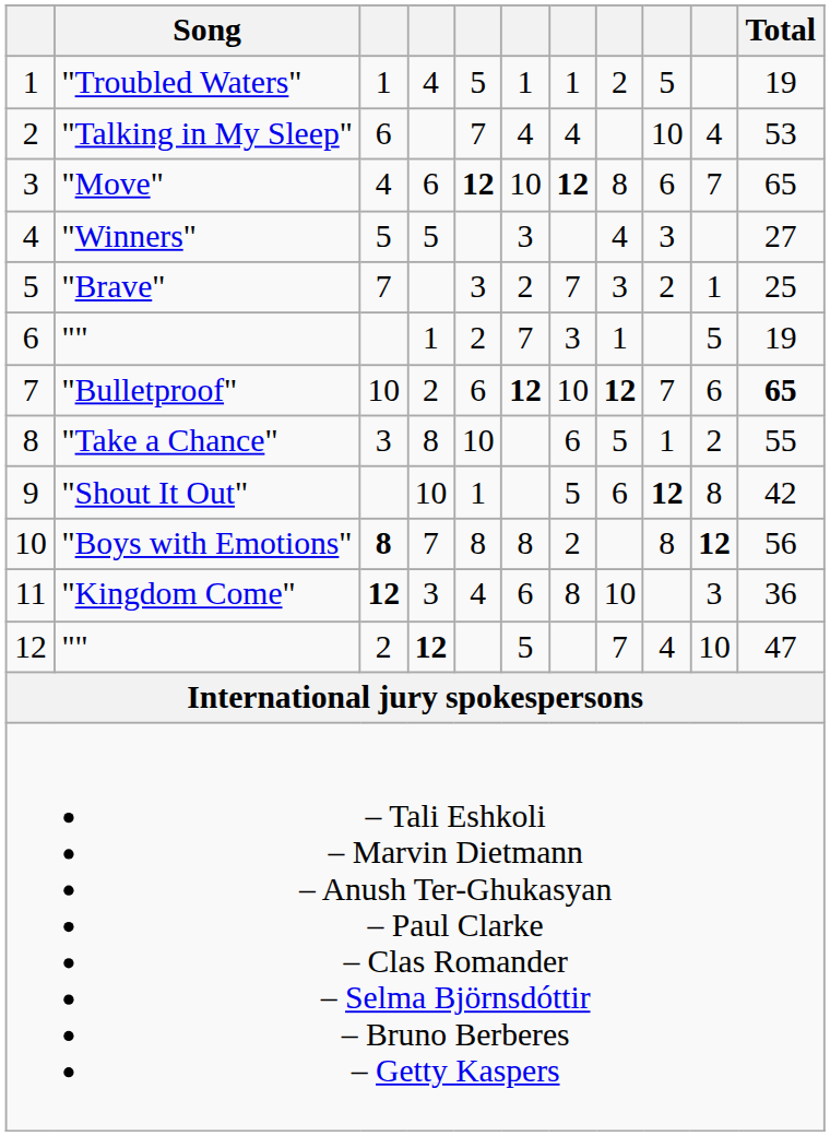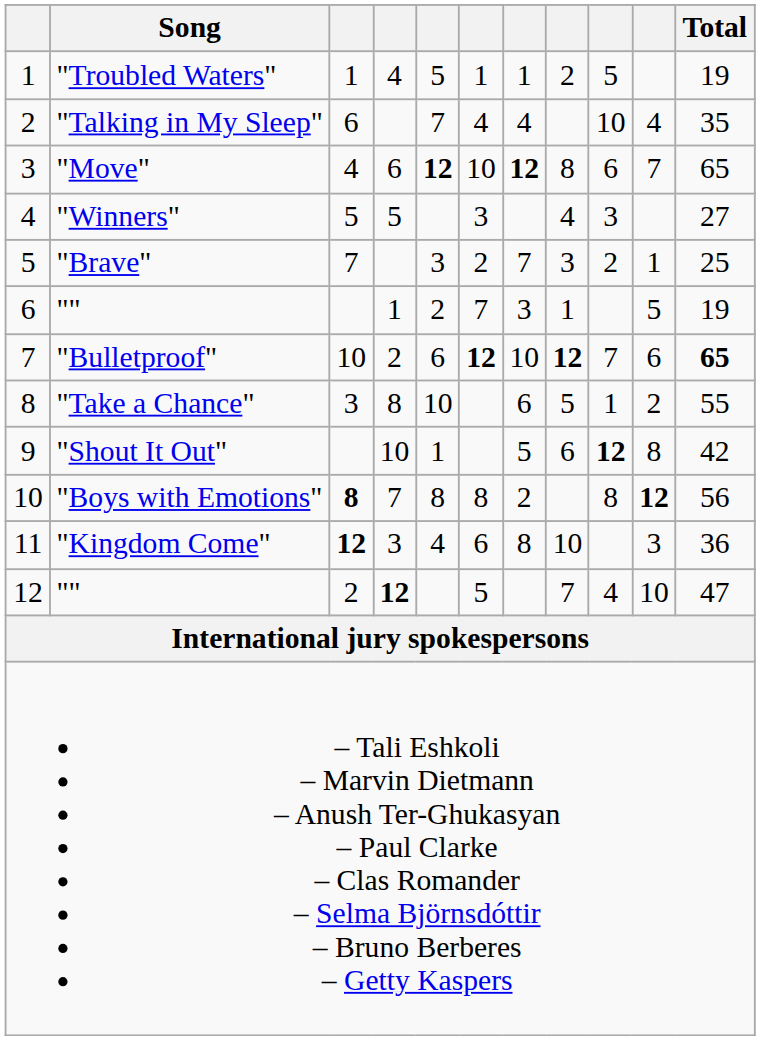"Talking in My Sleep" | Total: 53 -> 35
